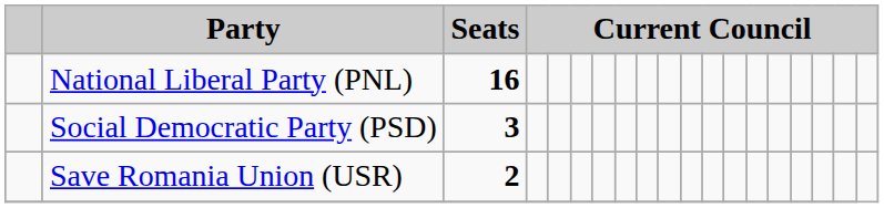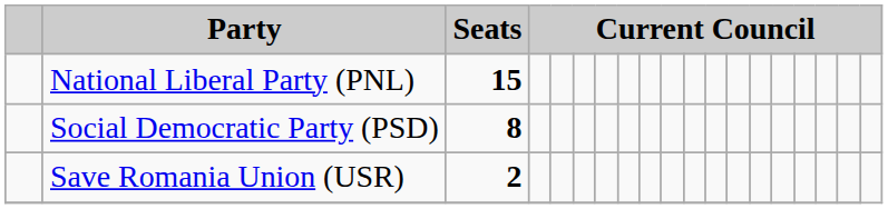National Liberal Party (PNL) | Seats: 16 -> 15
Social Democratic Party (PSD) | Seats: 3 -> 8
